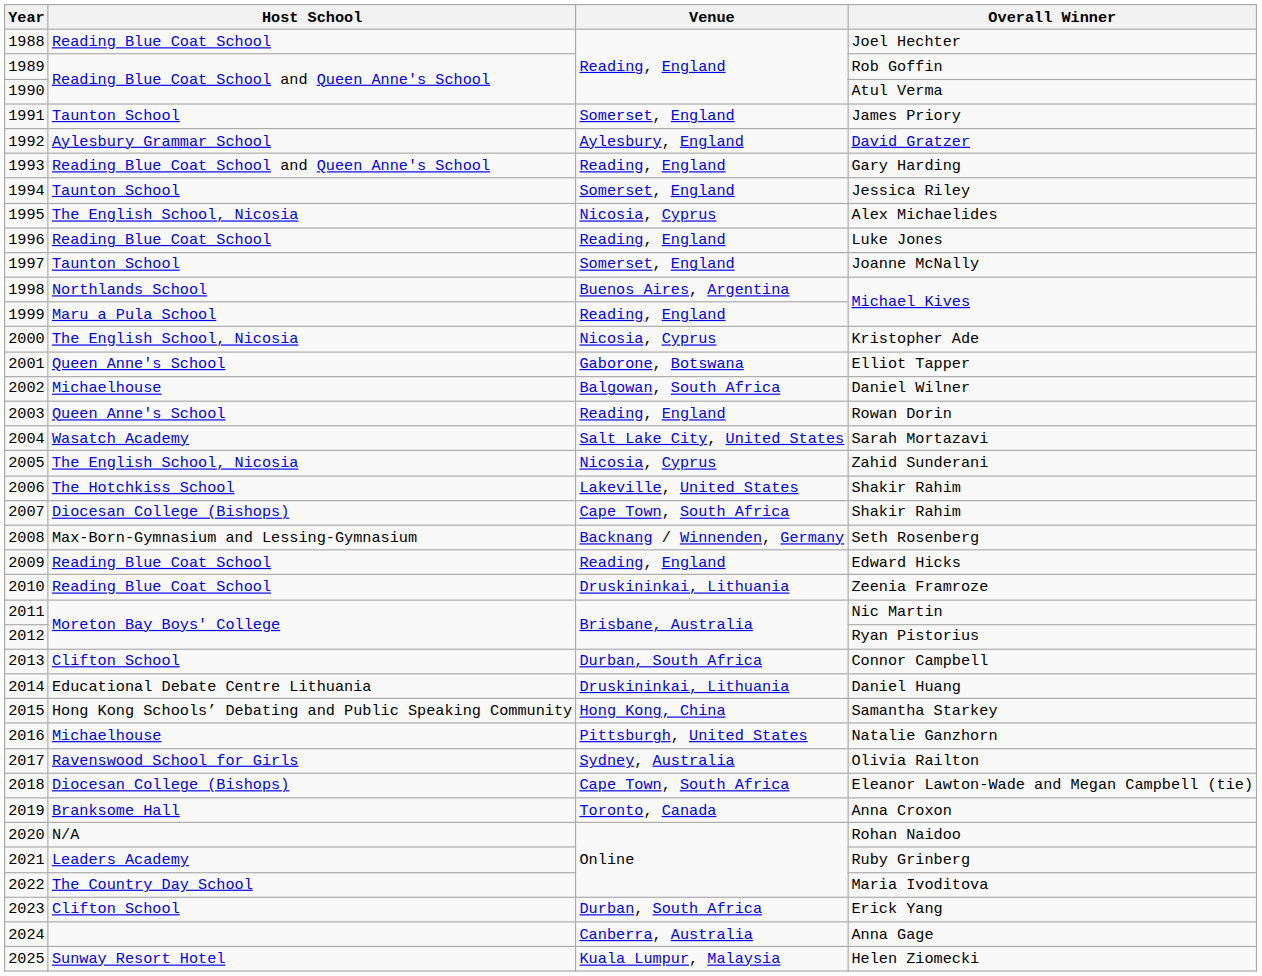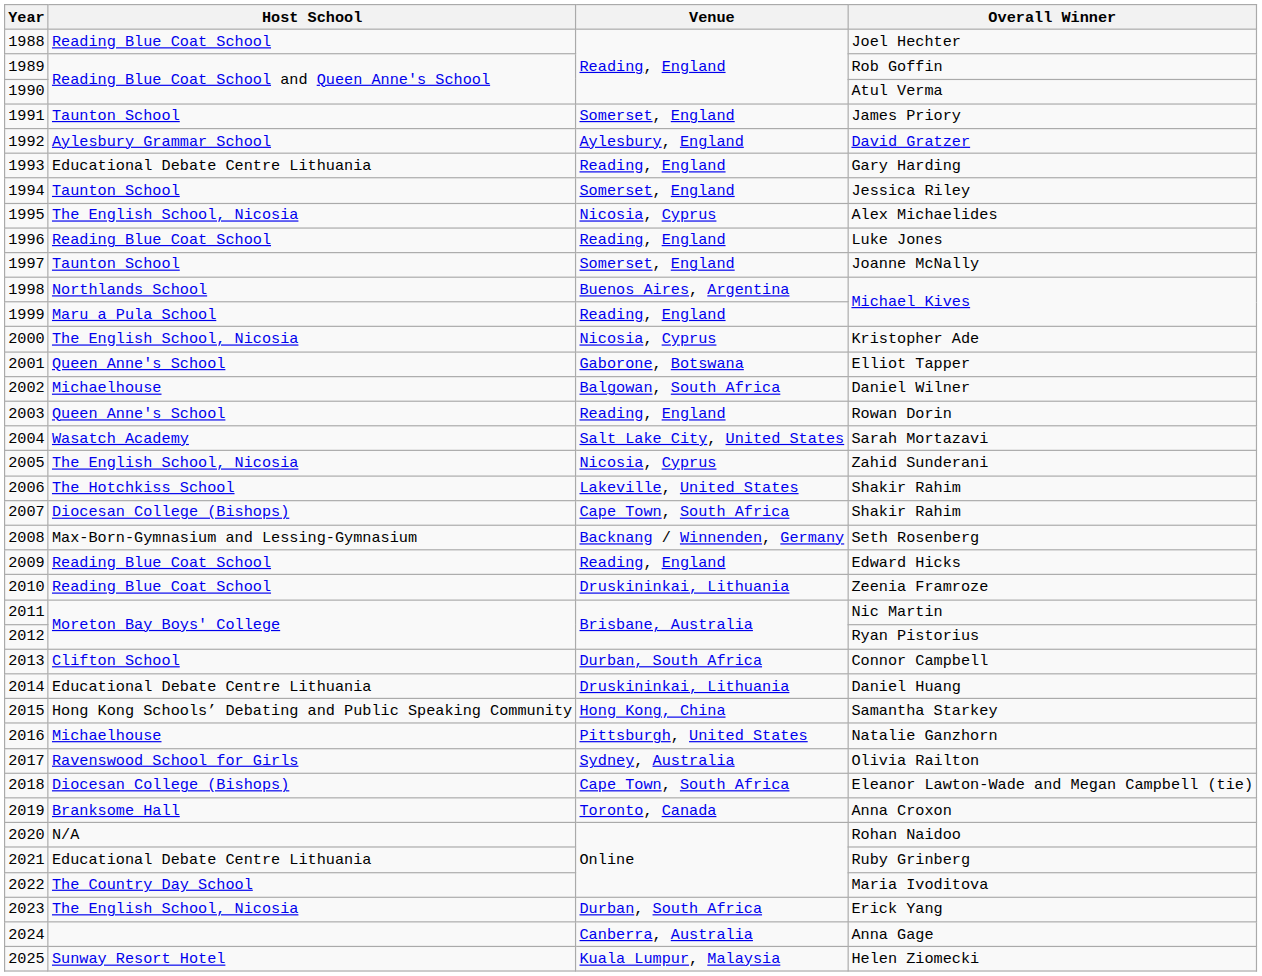Gary Harding | Host School: Reading Blue Coat School and Queen Anne's School -> Educational Debate Centre Lithuania
Ruby Grinberg | Host School: Leaders Academy -> Educational Debate Centre Lithuania
Erick Yang | Host School: Clifton School -> The English School, Nicosia
